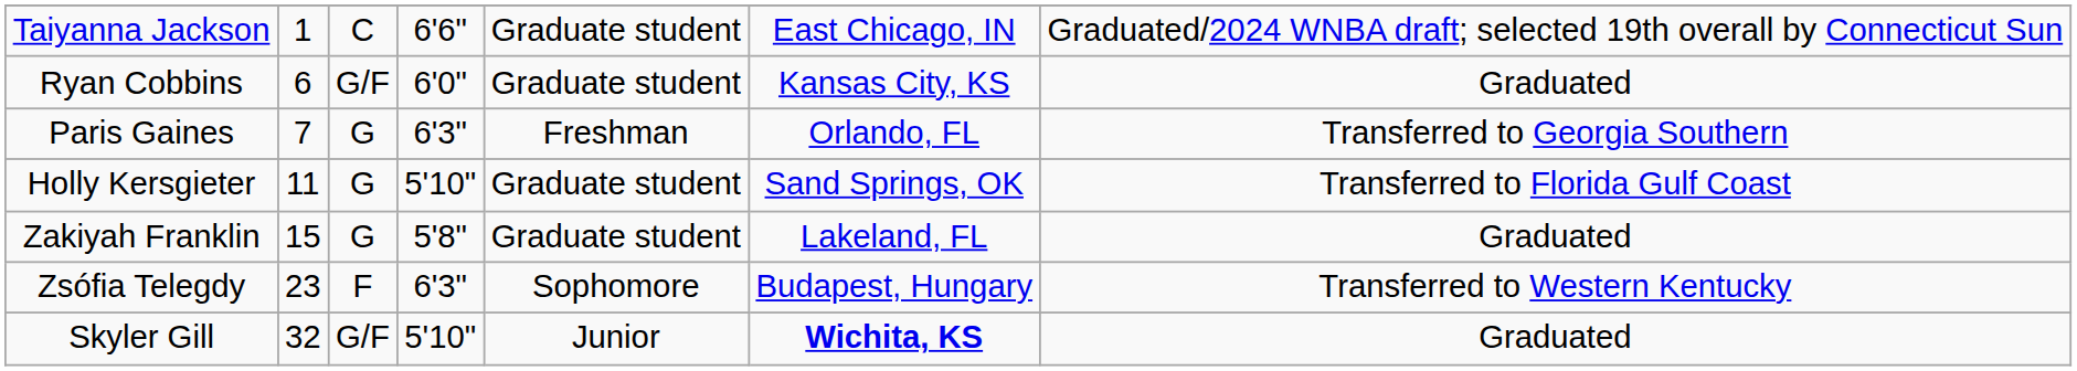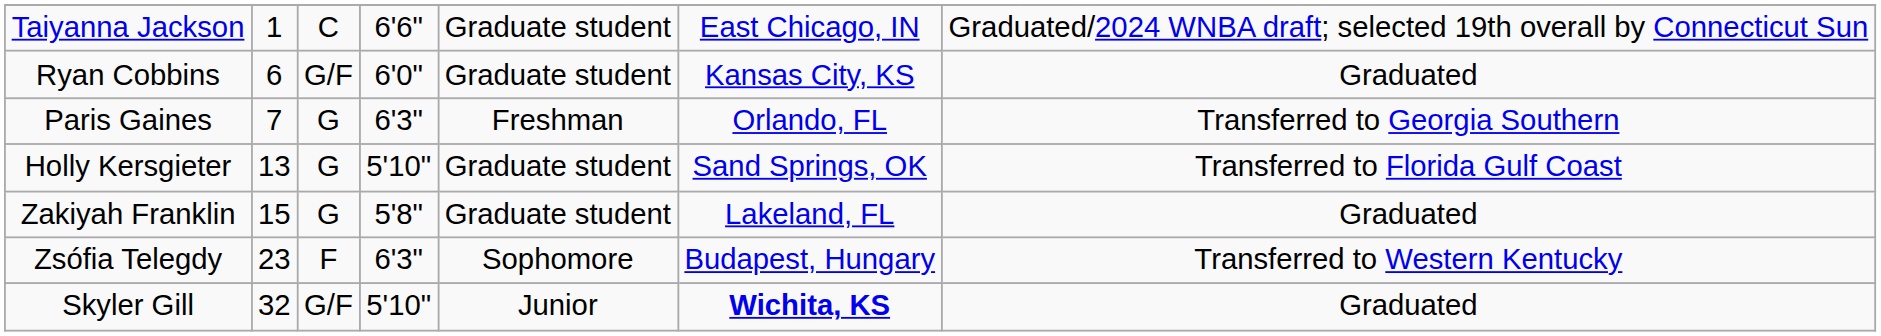Holly Kersgieter | column 2: 11 -> 13
